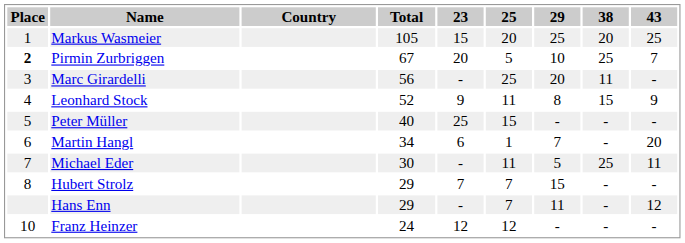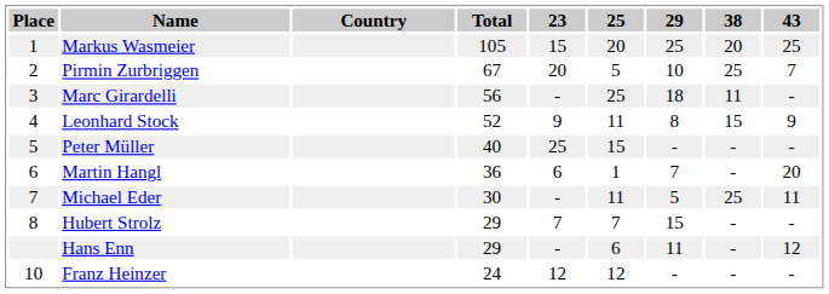Pirmin Zurbriggen | Place: bold -> normal
Marc Girardelli | 29: 20 -> 18
Martin Hangl | Total: 34 -> 36
Hans Enn | 25: 7 -> 6
